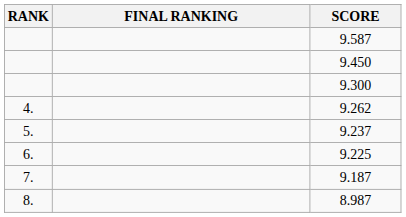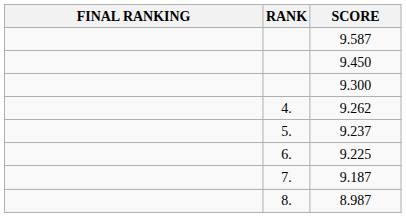columns swapped: RANK <-> FINAL RANKING
